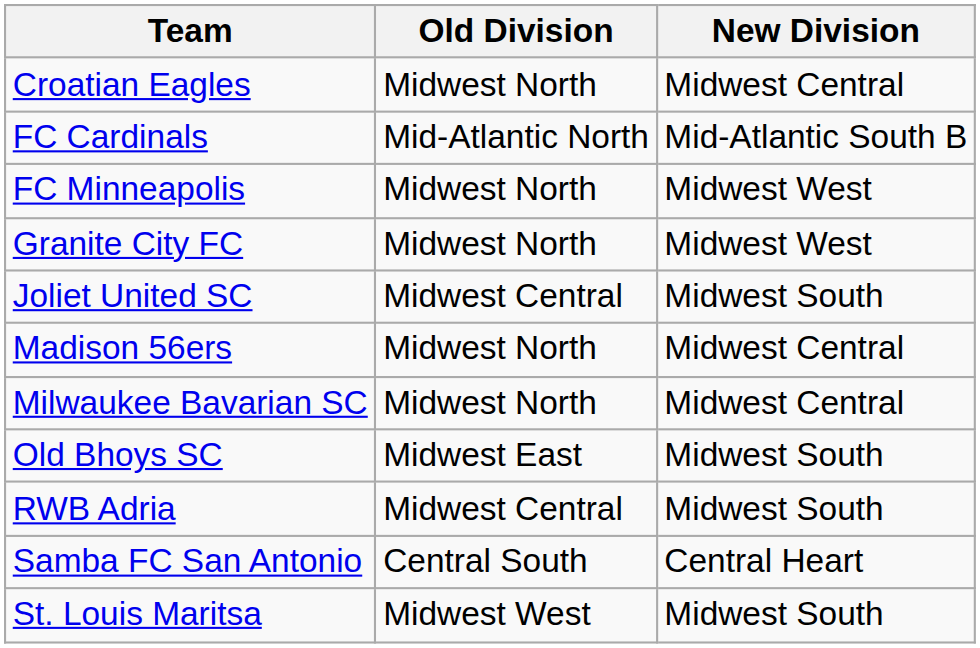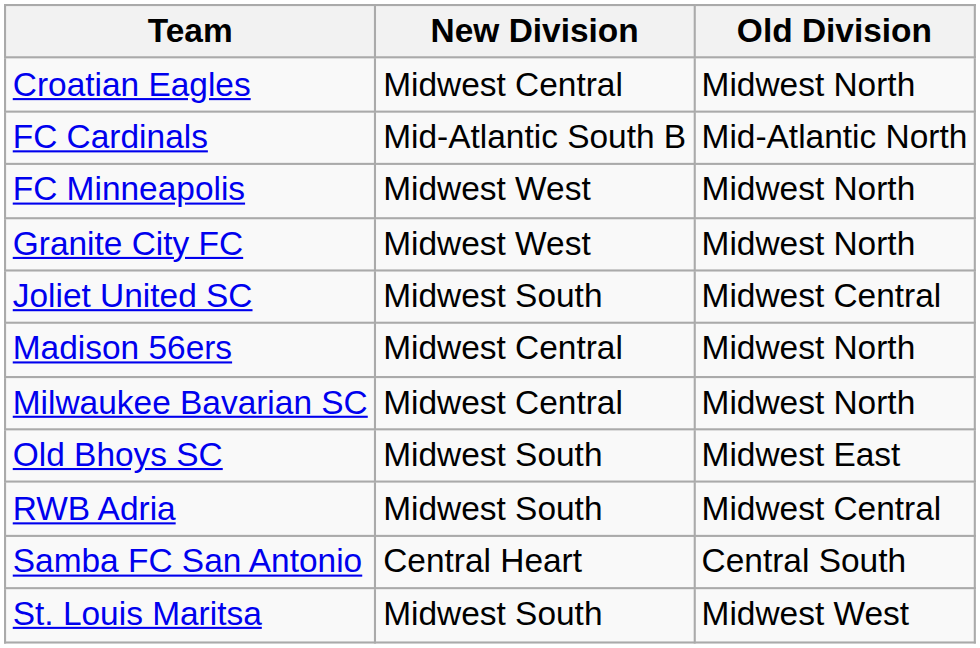columns swapped: Old Division <-> New Division
